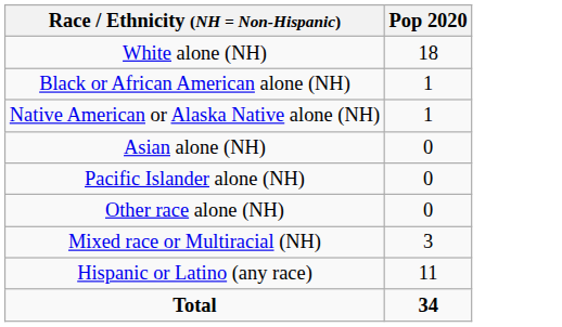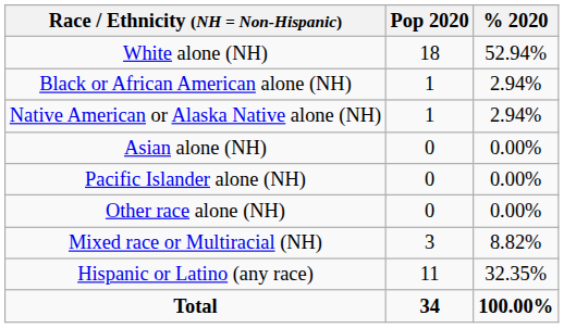+ column: % 2020 | 52.94% | 2.94% | 2.94% | 0.00% | 0.00% | 0.00% | 8.82% | 32.35% | 100.00%
